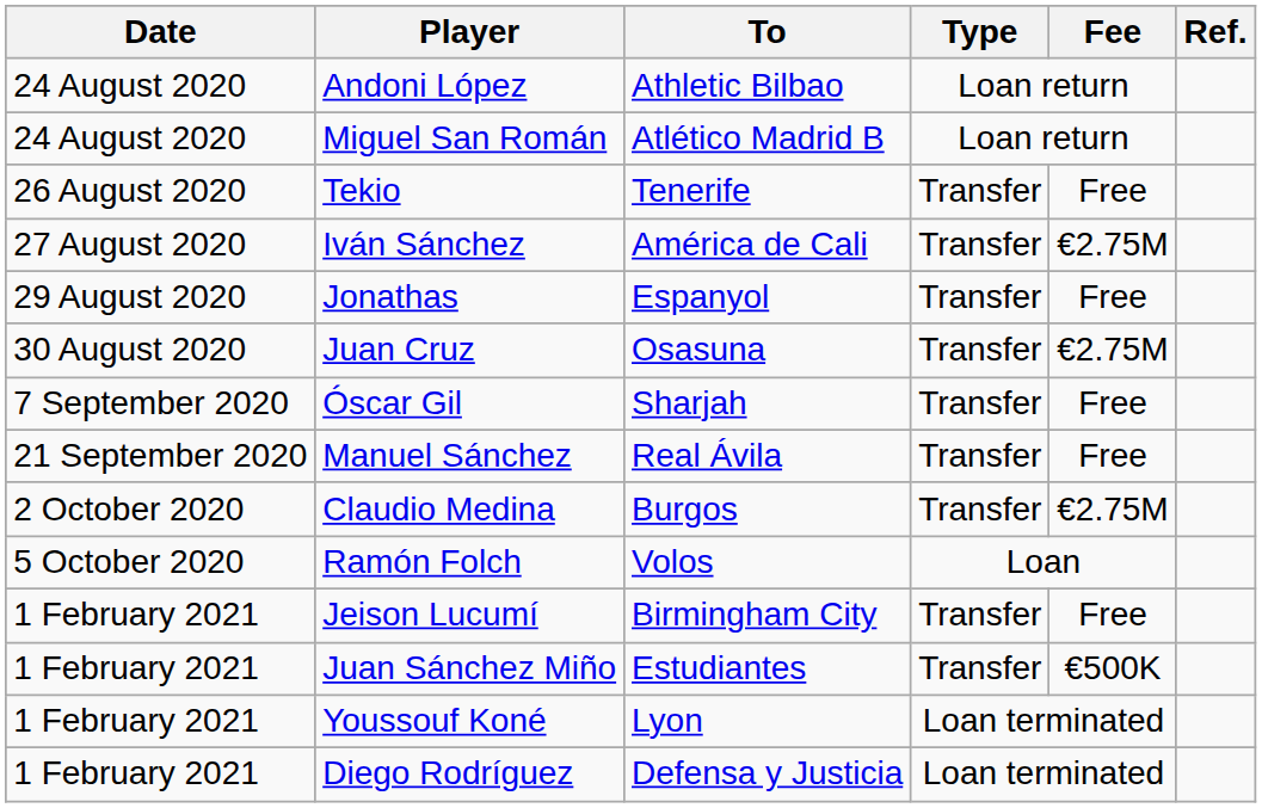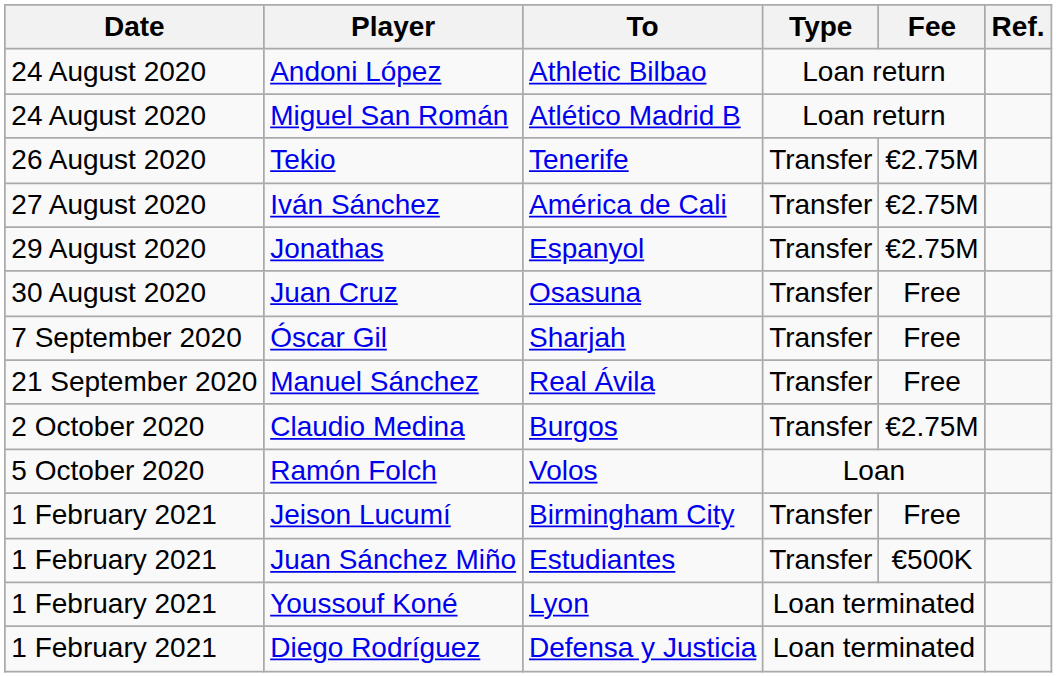Tekio | Fee: Free -> €2.75M
Jonathas | Fee: Free -> €2.75M
Juan Cruz | Fee: €2.75M -> Free
